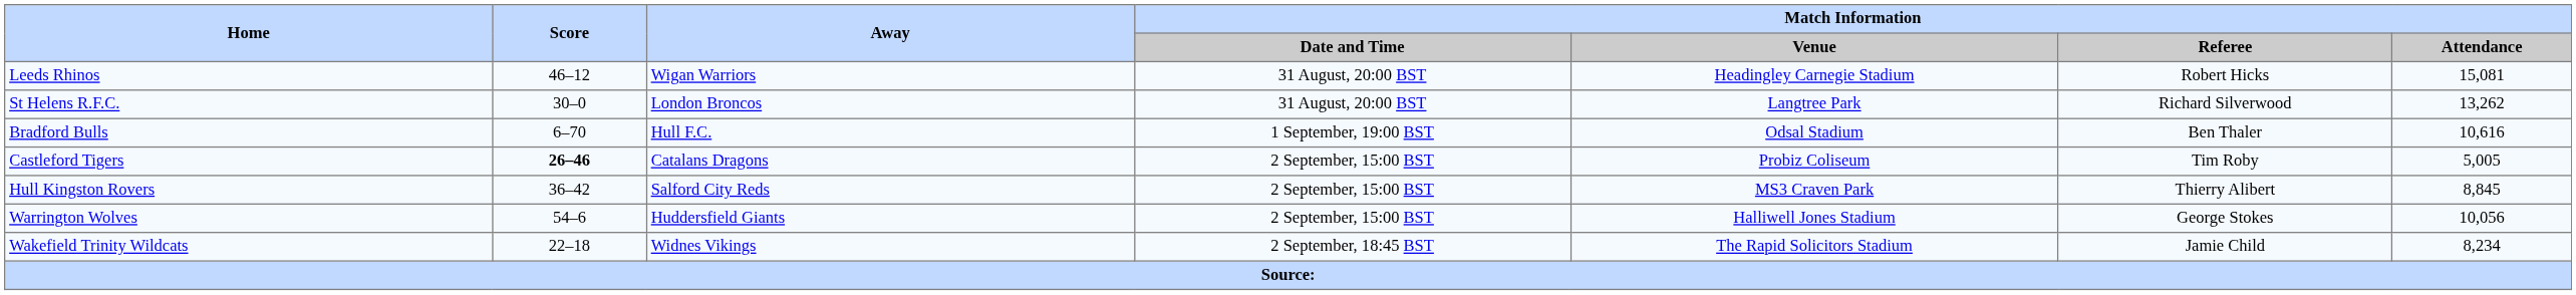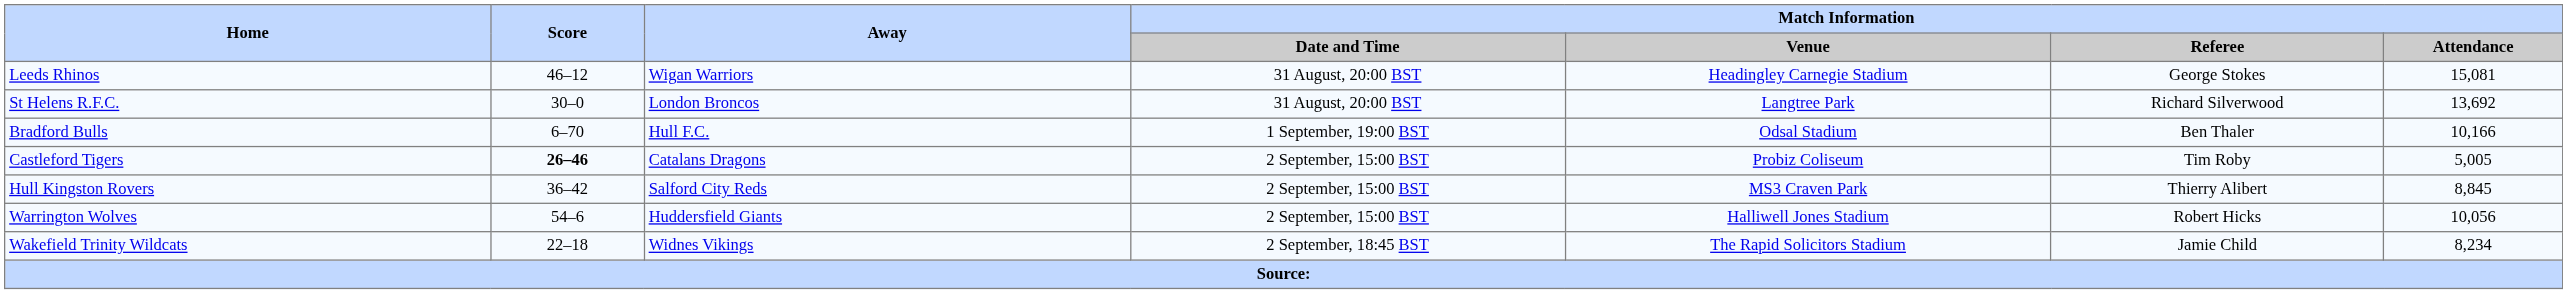Leeds Rhinos | Match Information / Referee: Robert Hicks -> George Stokes
St Helens R.F.C. | Match Information / Attendance: 13,262 -> 13,692
Bradford Bulls | Match Information / Attendance: 10,616 -> 10,166
Warrington Wolves | Match Information / Referee: George Stokes -> Robert Hicks
